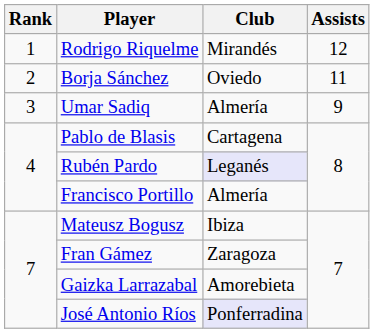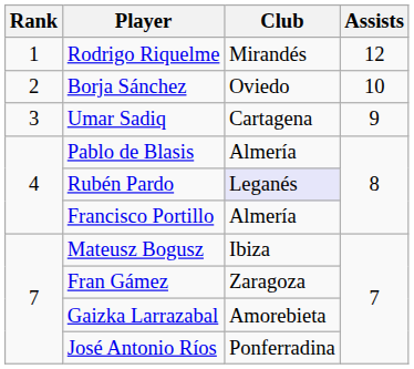Borja Sánchez | Assists: 11 -> 10
Umar Sadiq | Club: Almería -> Cartagena
Pablo de Blasis | Club: Cartagena -> Almería
José Antonio Ríos | Club: lavender background -> no background
